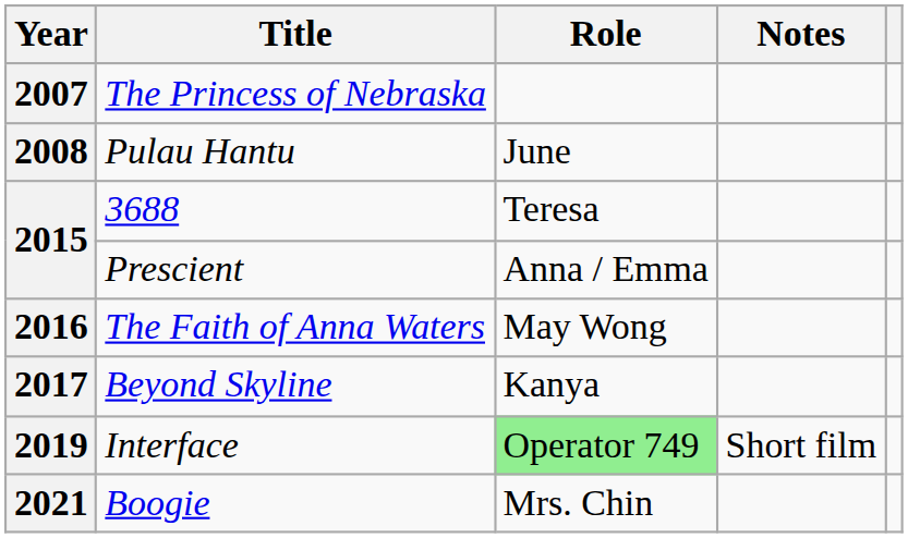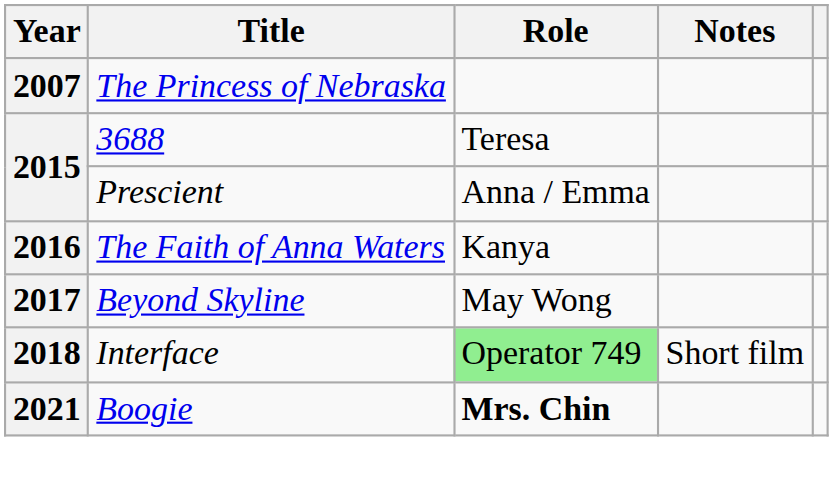- row: 2008 | Pulau Hantu | June
The Faith of Anna Waters | Role: May Wong -> Kanya
Beyond Skyline | Role: Kanya -> May Wong
Interface | Year: 2019 -> 2018
Boogie | Role: normal -> bold
